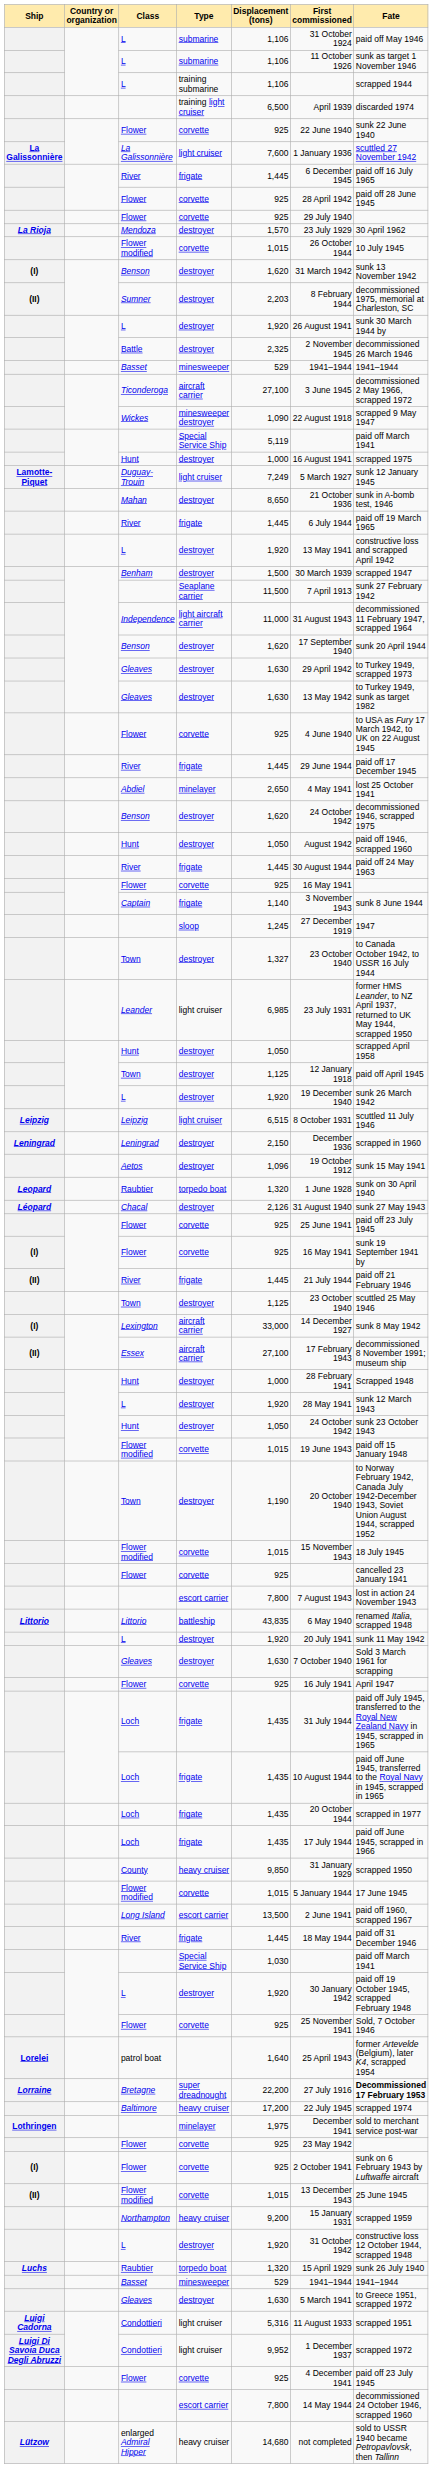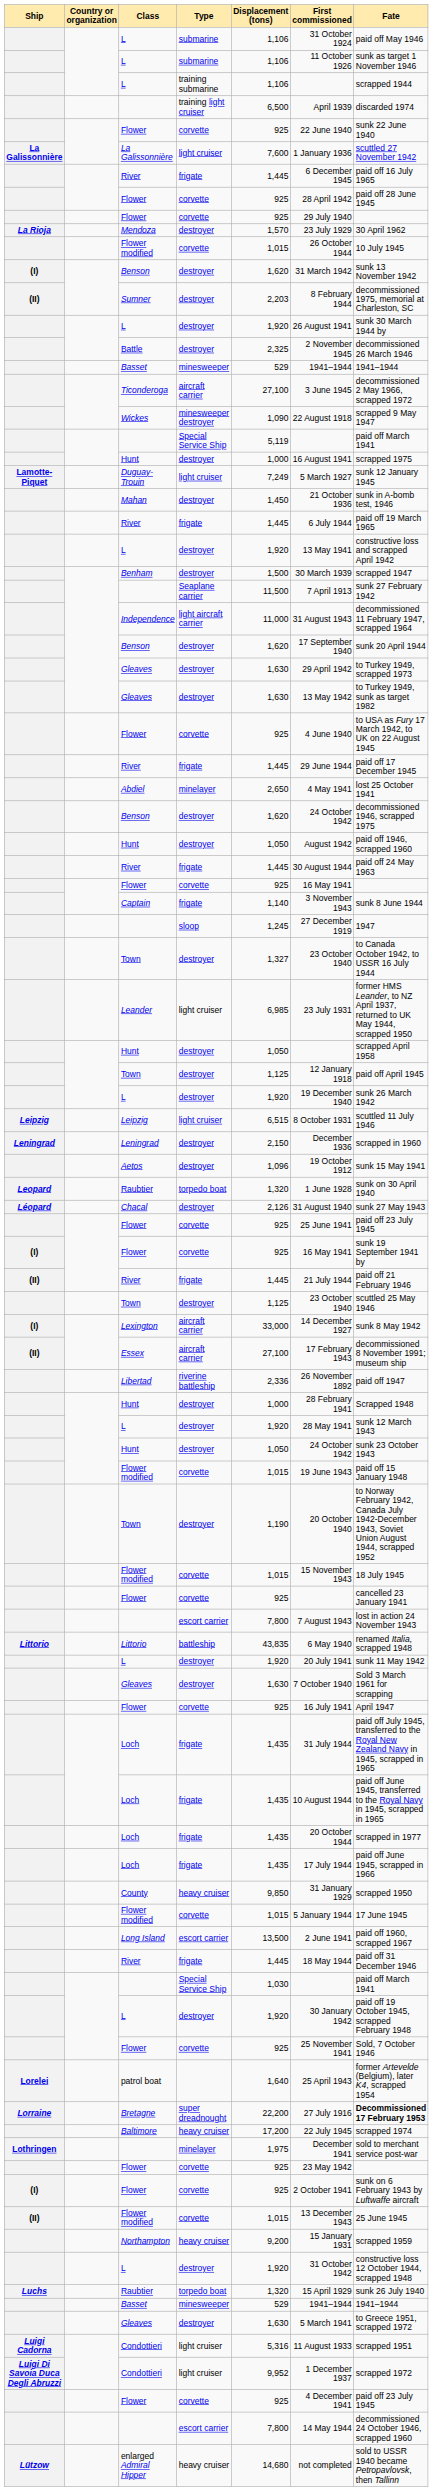Mahan | Displacement (tons): 8,650 -> 1,450
+ row: Libertad | riverine battleship | 2,336 | 26 November 1892 | paid off 1947
